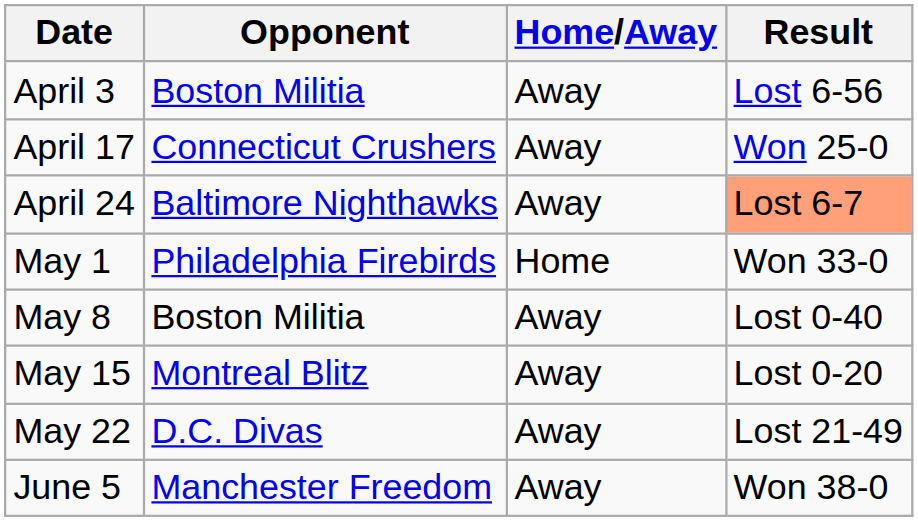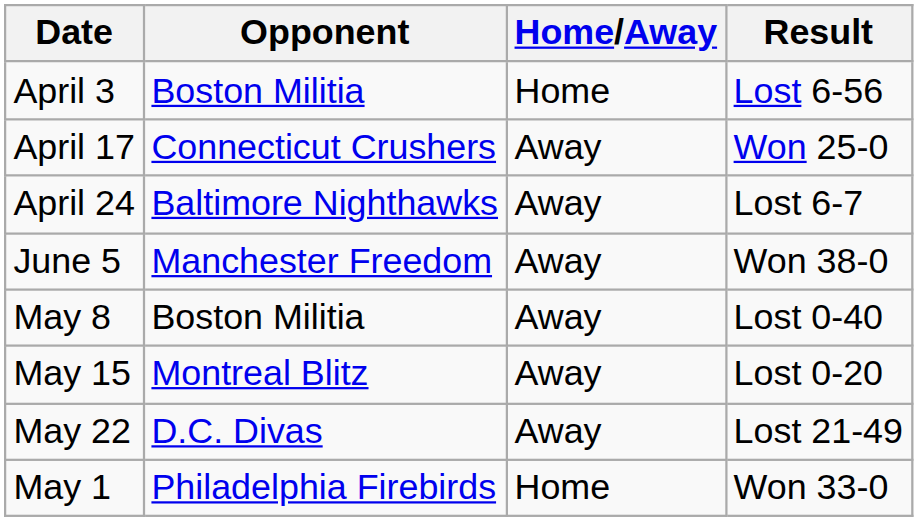April 3 | Home/Away: Away -> Home
April 24 | Result: lightsalmon background -> no background
rows swapped: May 1 <-> June 5
